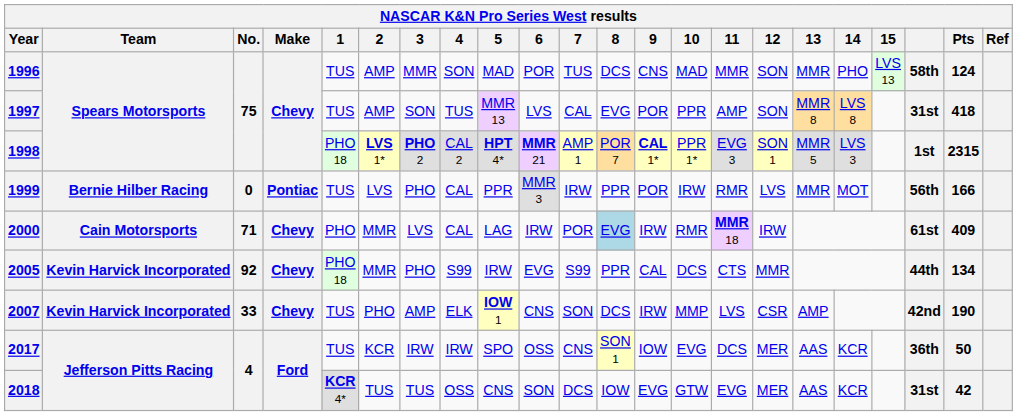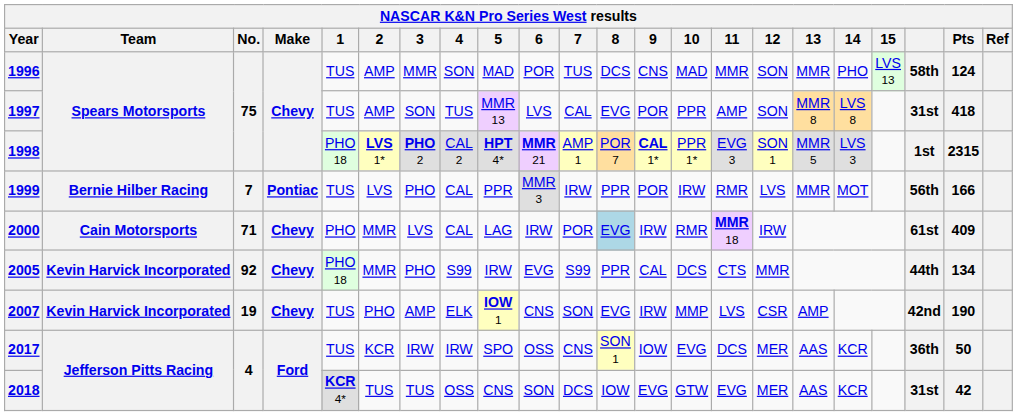1999 | No.: 0 -> 7
2007 | No.: 33 -> 19
2007 | 8: DCS -> EVG
